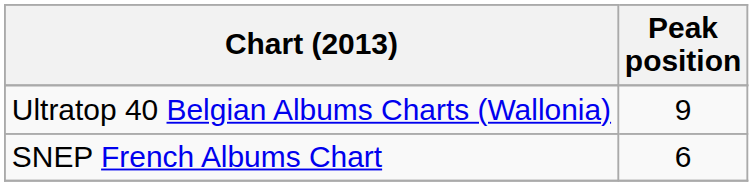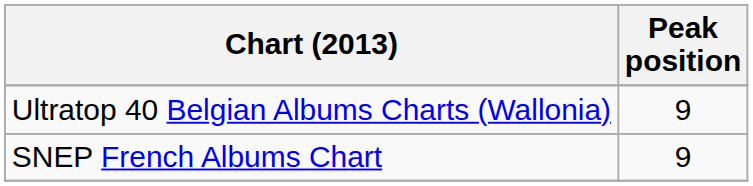SNEP French Albums Chart | Peak position: 6 -> 9
